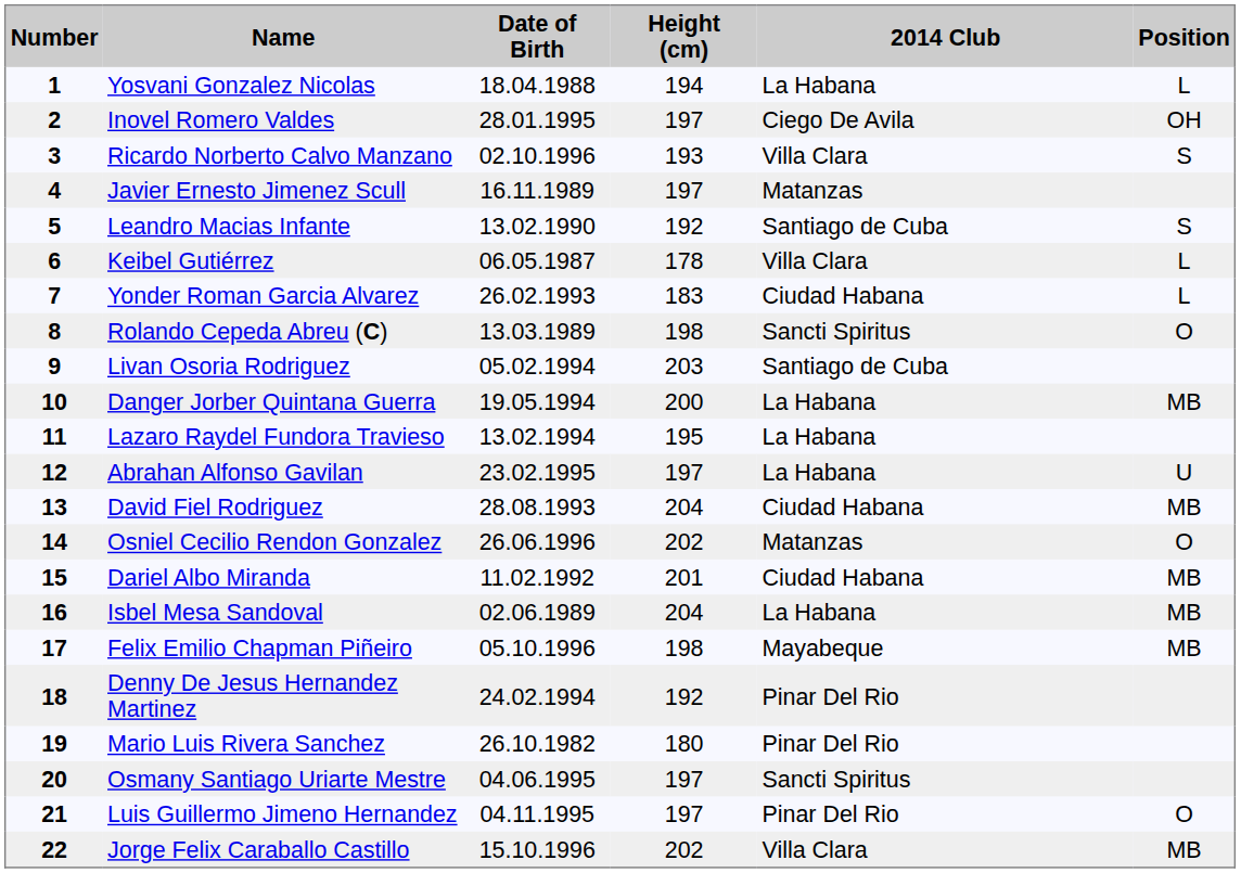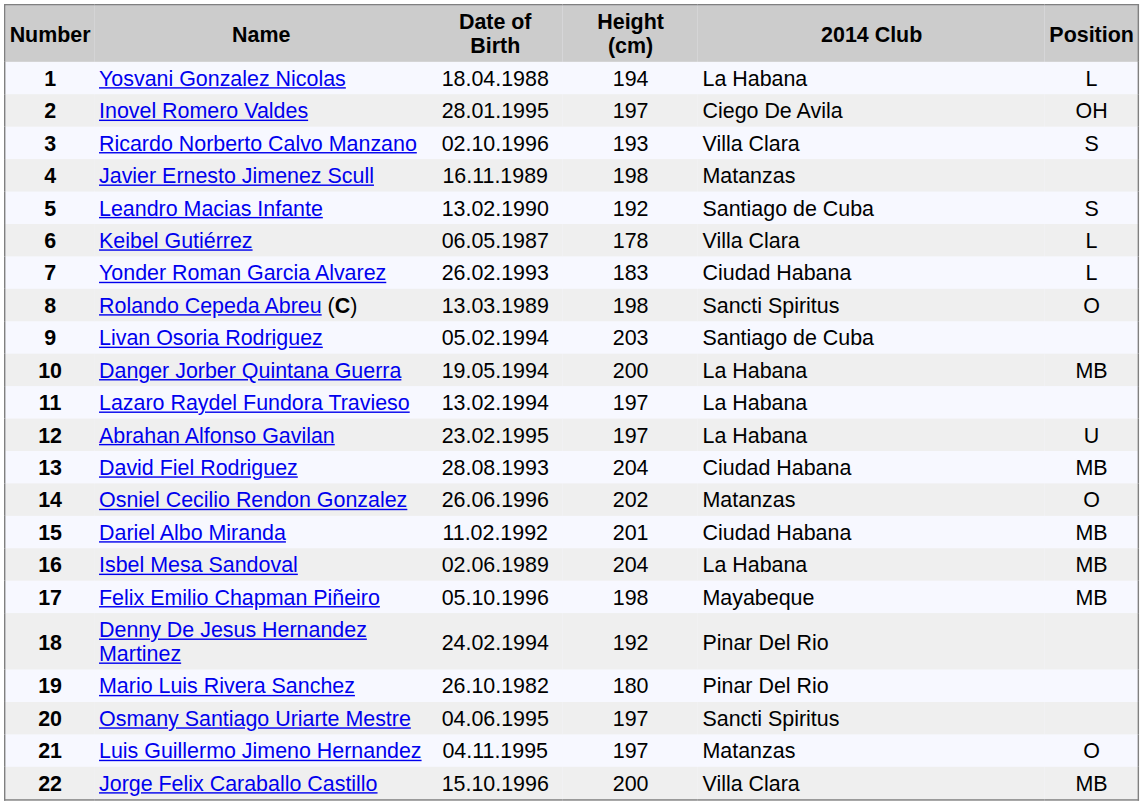Javier Ernesto Jimenez Scull | Height (cm): 197 -> 198
Lazaro Raydel Fundora Travieso | Height (cm): 195 -> 197
Luis Guillermo Jimeno Hernandez | 2014 Club: Pinar Del Rio -> Matanzas
Jorge Felix Caraballo Castillo | Height (cm): 202 -> 200
